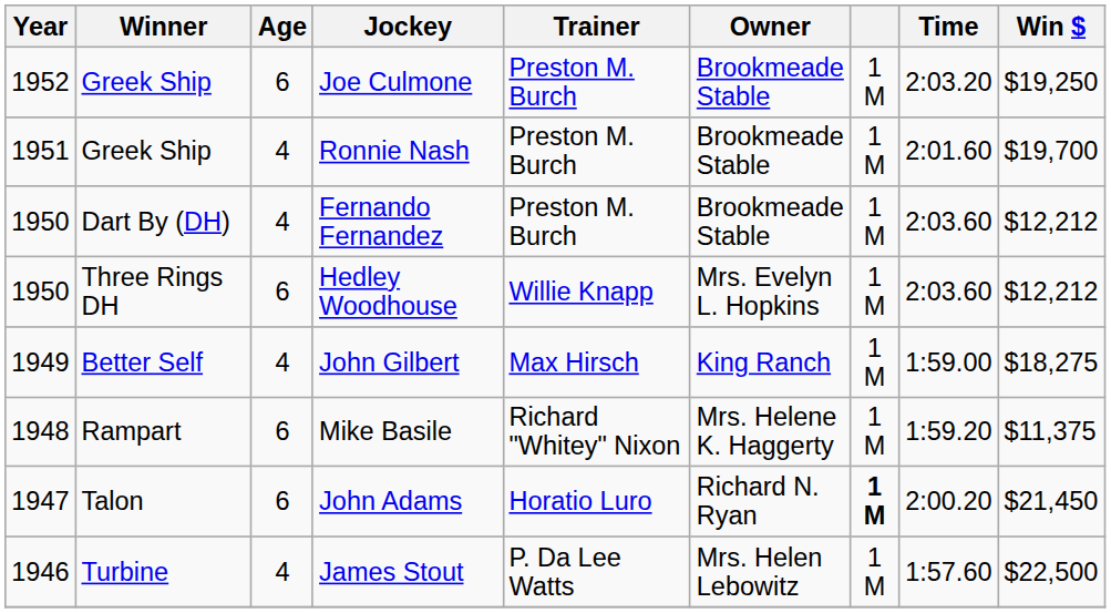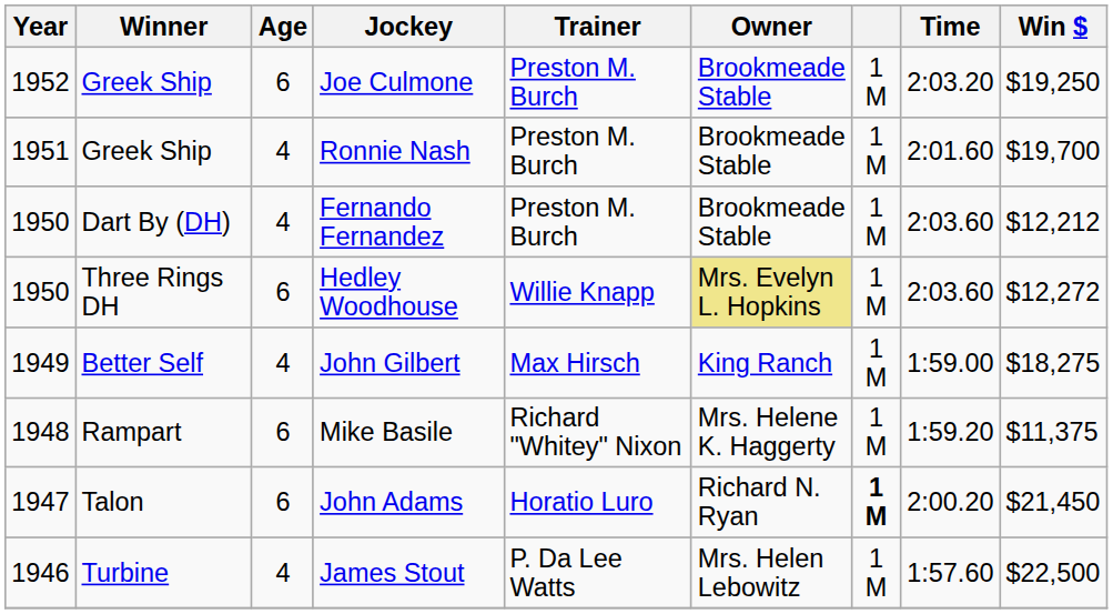Hedley Woodhouse | Owner: no background -> khaki background
Hedley Woodhouse | Win $: $12,212 -> $12,272
